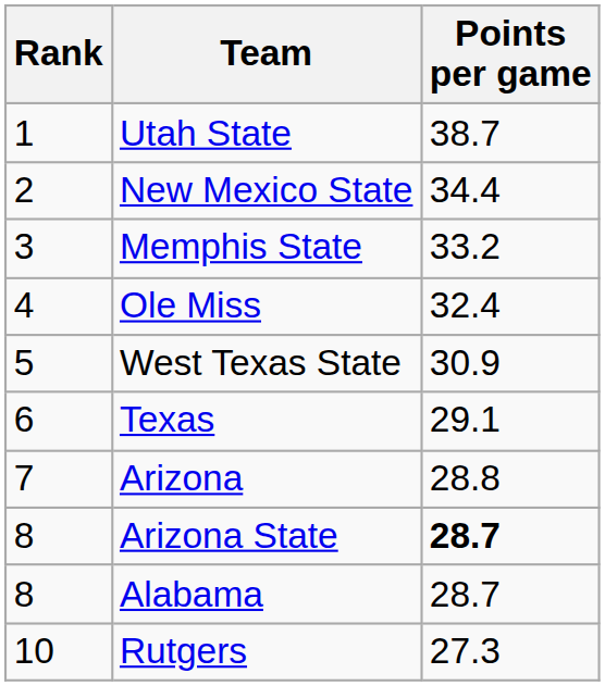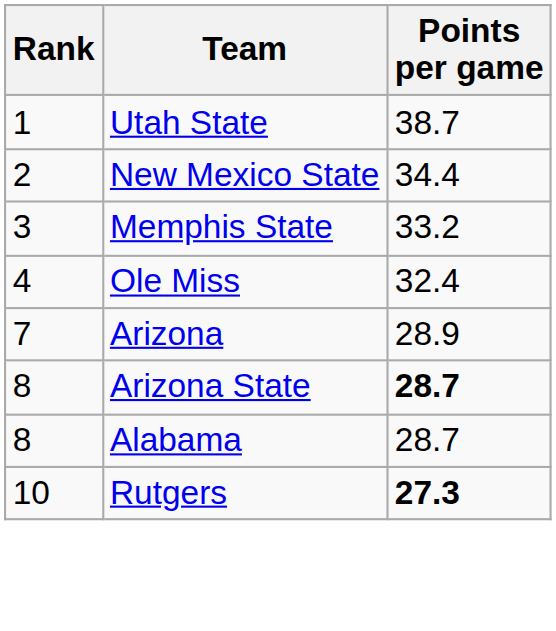- row: 5 | West Texas State | 30.9
- row: 6 | Texas | 29.1
Arizona | Points per game: 28.8 -> 28.9
Rutgers | Points per game: normal -> bold
